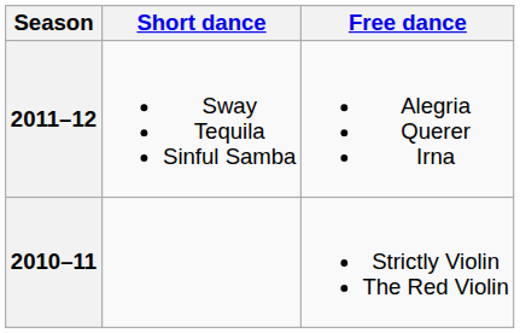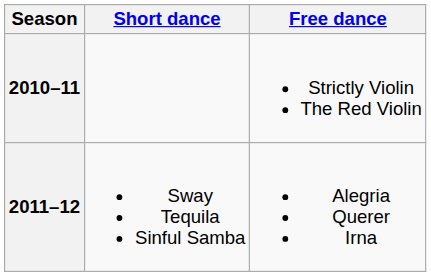rows swapped: 2011–12 <-> 2010–11
